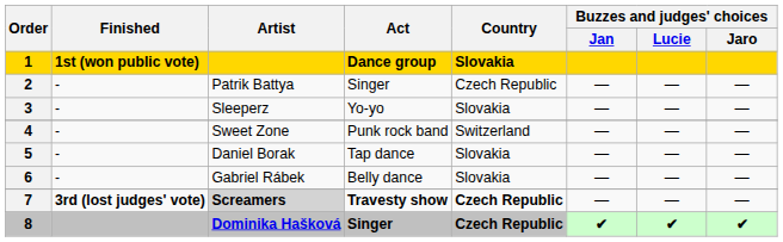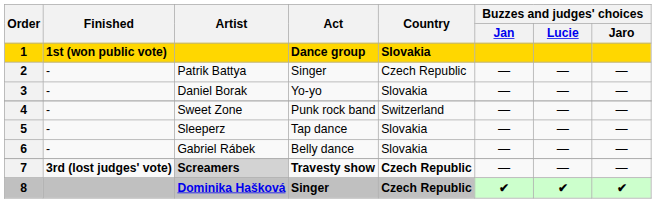3 | Artist: Sleeperz -> Daniel Borak
5 | Artist: Daniel Borak -> Sleeperz
